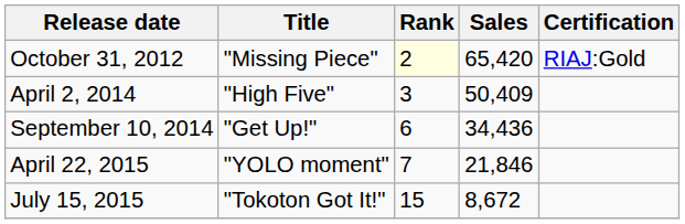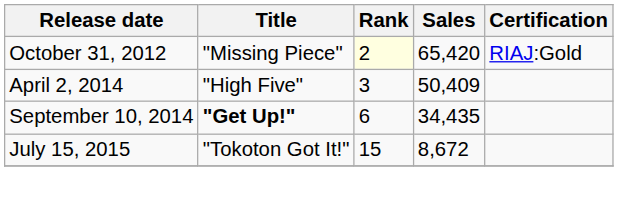September 10, 2014 | Title: normal -> bold
September 10, 2014 | Sales: 34,436 -> 34,435
- row: April 22, 2015 | "YOLO moment" | 7 | 21,846
